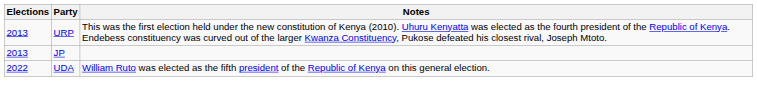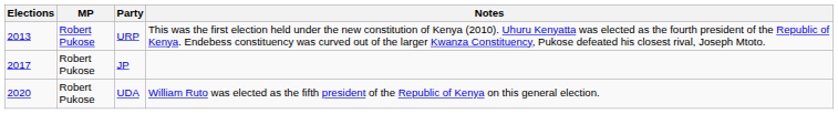+ column: MP | Robert Pukose | Robert Pukose | Robert Pukose
JP | Elections: 2013 -> 2017
UDA | Elections: 2022 -> 2020
